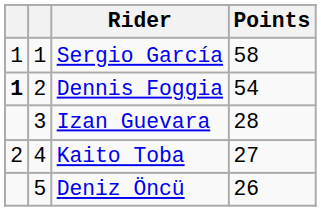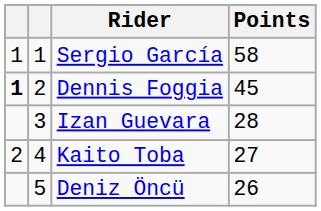Dennis Foggia | Points: 54 -> 45
